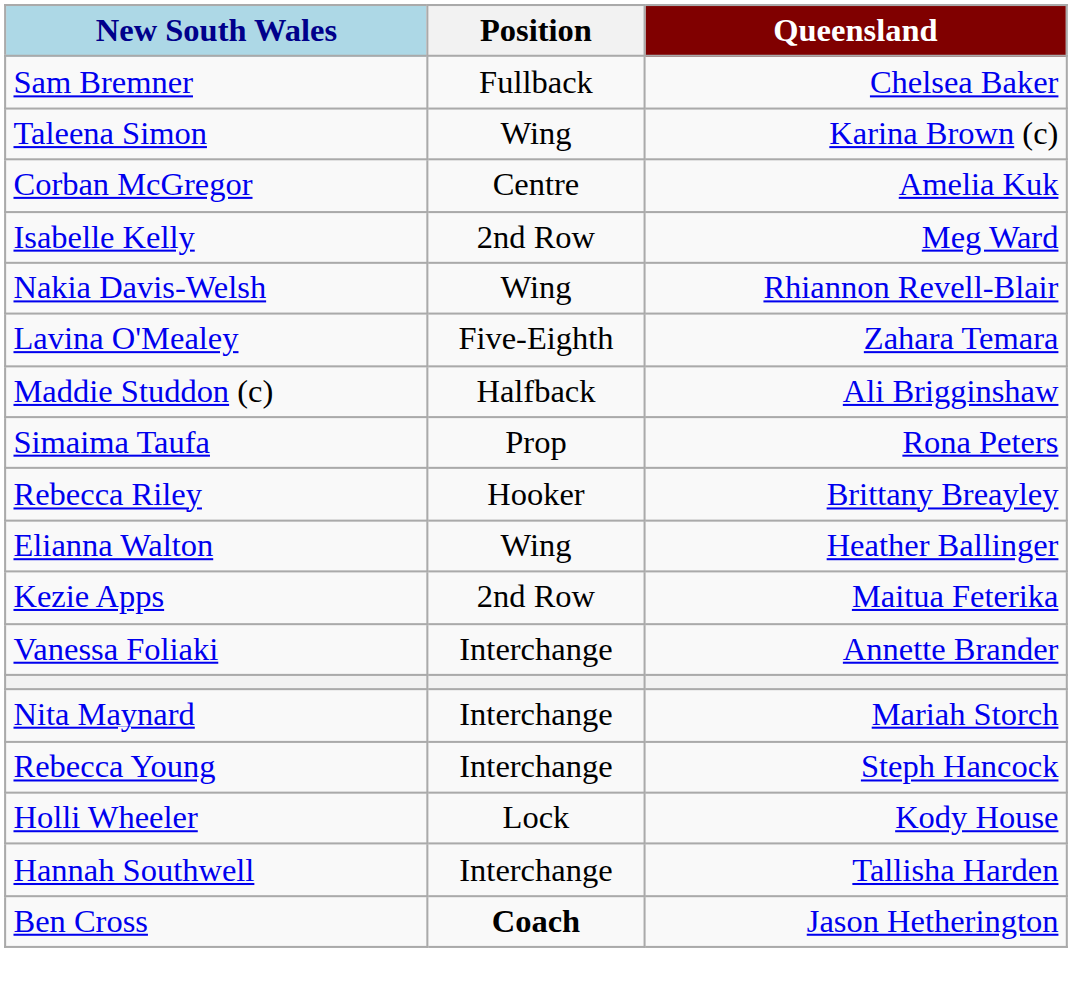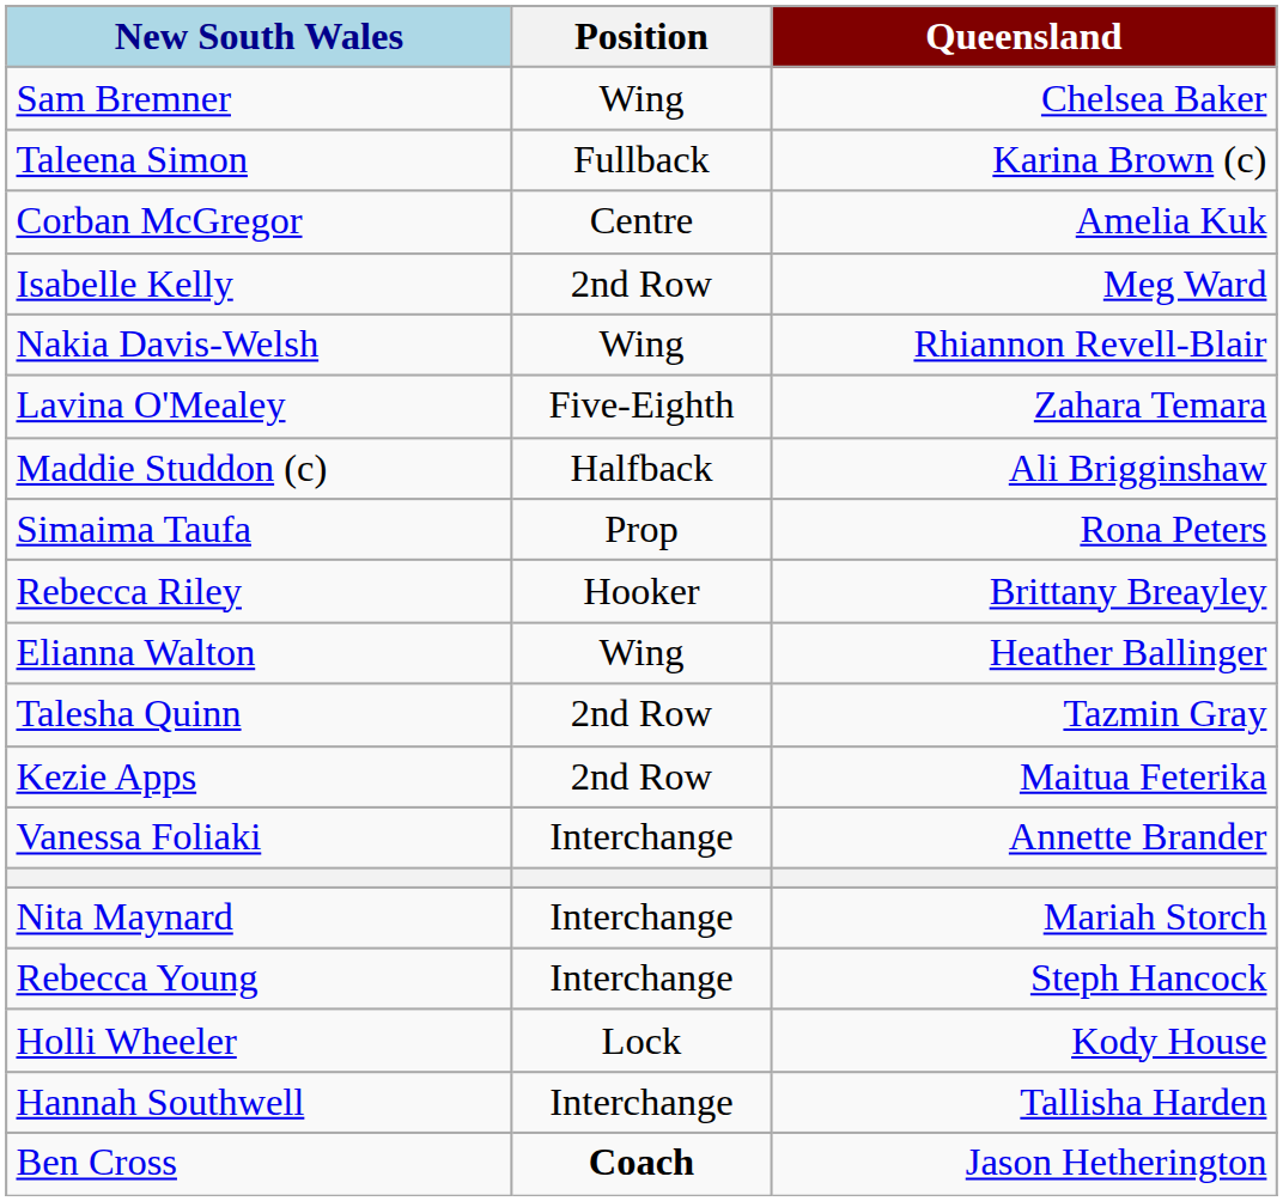Sam Bremner | Position: Fullback -> Wing
Taleena Simon | Position: Wing -> Fullback
+ row: Talesha Quinn | 2nd Row | Tazmin Gray
